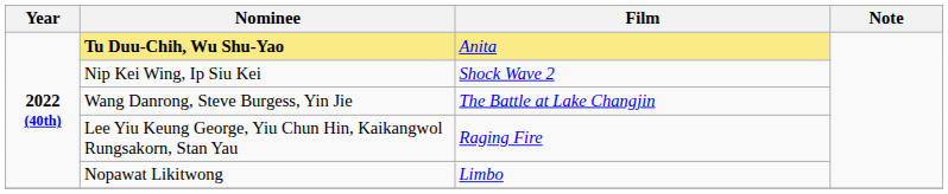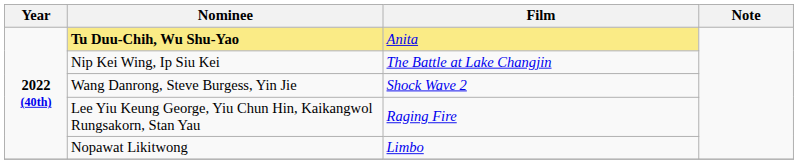Nip Kei Wing, Ip Siu Kei | Film: Shock Wave 2 -> The Battle at Lake Changjin
Wang Danrong, Steve Burgess, Yin Jie | Film: The Battle at Lake Changjin -> Shock Wave 2
